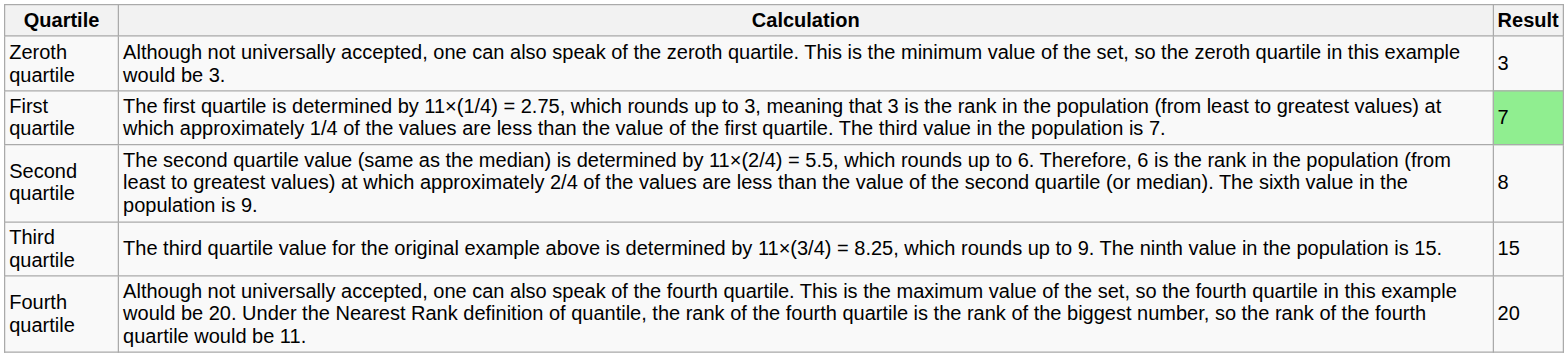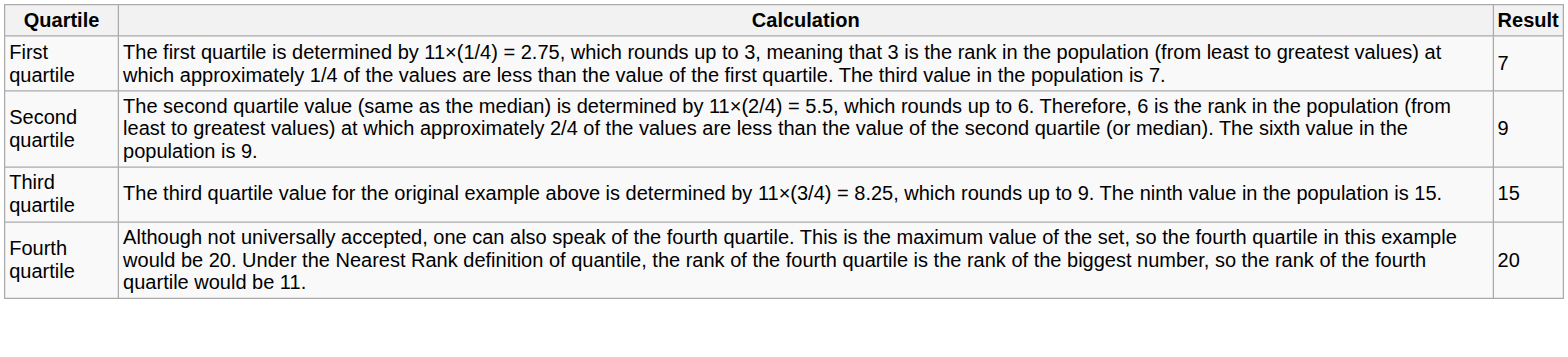- row: Zeroth quartile | Although not universally accepted, one can also speak of the zeroth quartile. This is the minimum value of the set, so the zeroth quartile in this example would be 3. | 3
First quartile | Result: lightgreen background -> no background
Second quartile | Result: 8 -> 9
